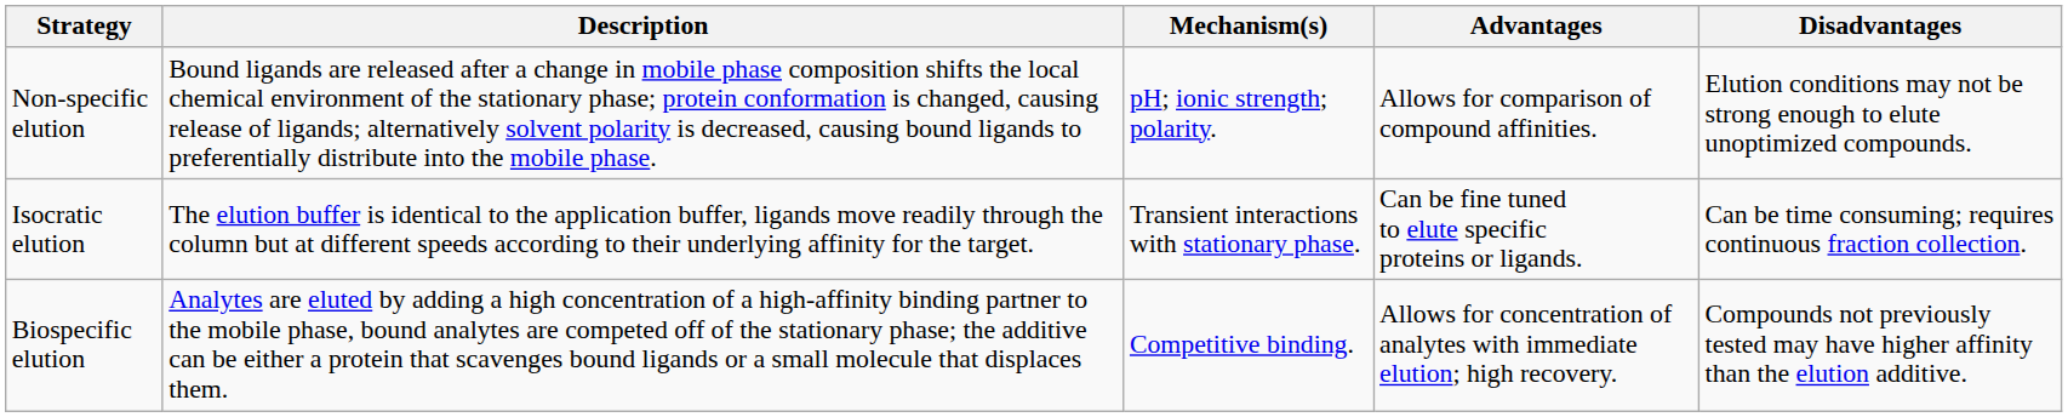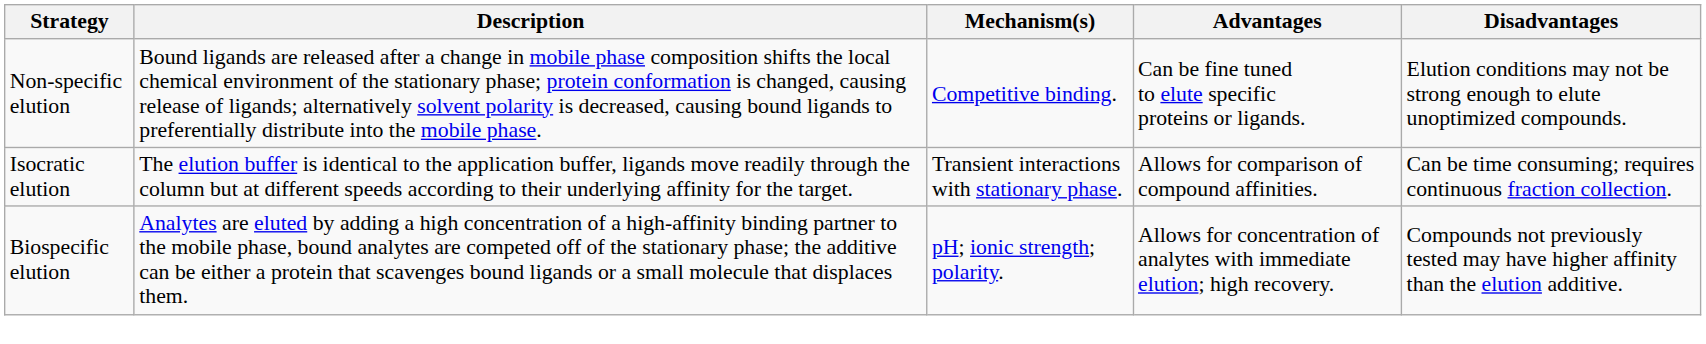Non-specific elution | Mechanism(s): pH; ionic strength; polarity. -> Competitive binding.
Non-specific elution | Advantages: Allows for comparison of compound affinities. -> Can be fine tuned to elute specific proteins or ligands.
Isocratic elution | Advantages: Can be fine tuned to elute specific proteins or ligands. -> Allows for comparison of compound affinities.
Biospecific elution | Mechanism(s): Competitive binding. -> pH; ionic strength; polarity.
